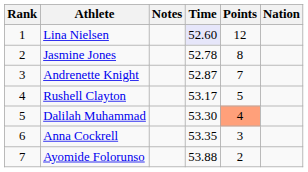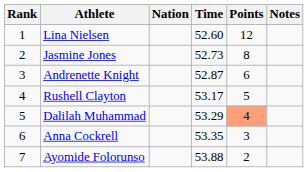columns swapped: Nation <-> Notes
Lina Nielsen | Time: lavender background -> no background
Jasmine Jones | Time: 52.78 -> 52.73
Andrenette Knight | Points: 7 -> 6
Dalilah Muhammad | Time: 53.30 -> 53.29
